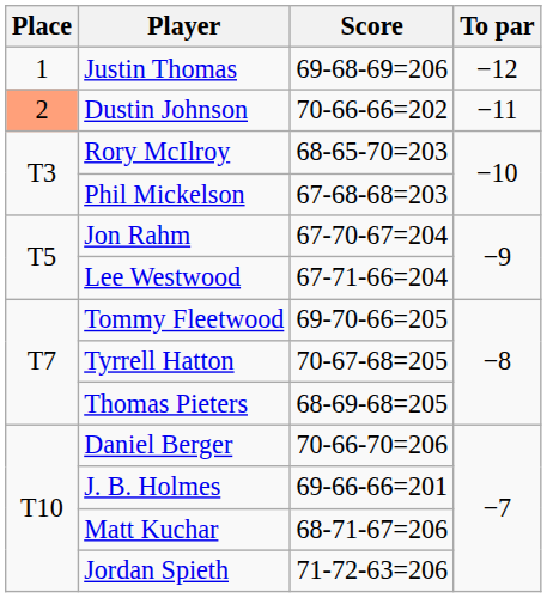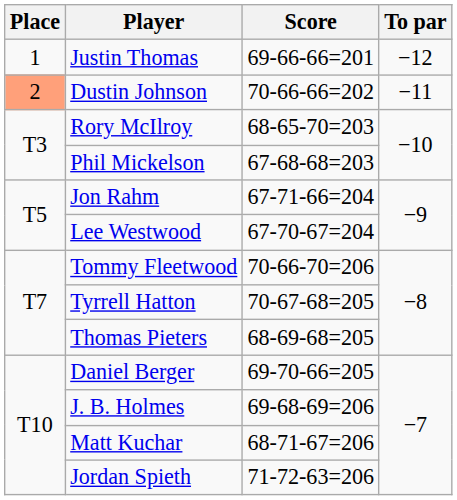Justin Thomas | Score: 69-68-69=206 -> 69-66-66=201
Jon Rahm | Score: 67-70-67=204 -> 67-71-66=204
Lee Westwood | Score: 67-71-66=204 -> 67-70-67=204
Tommy Fleetwood | Score: 69-70-66=205 -> 70-66-70=206
Daniel Berger | Score: 70-66-70=206 -> 69-70-66=205
J. B. Holmes | Score: 69-66-66=201 -> 69-68-69=206
